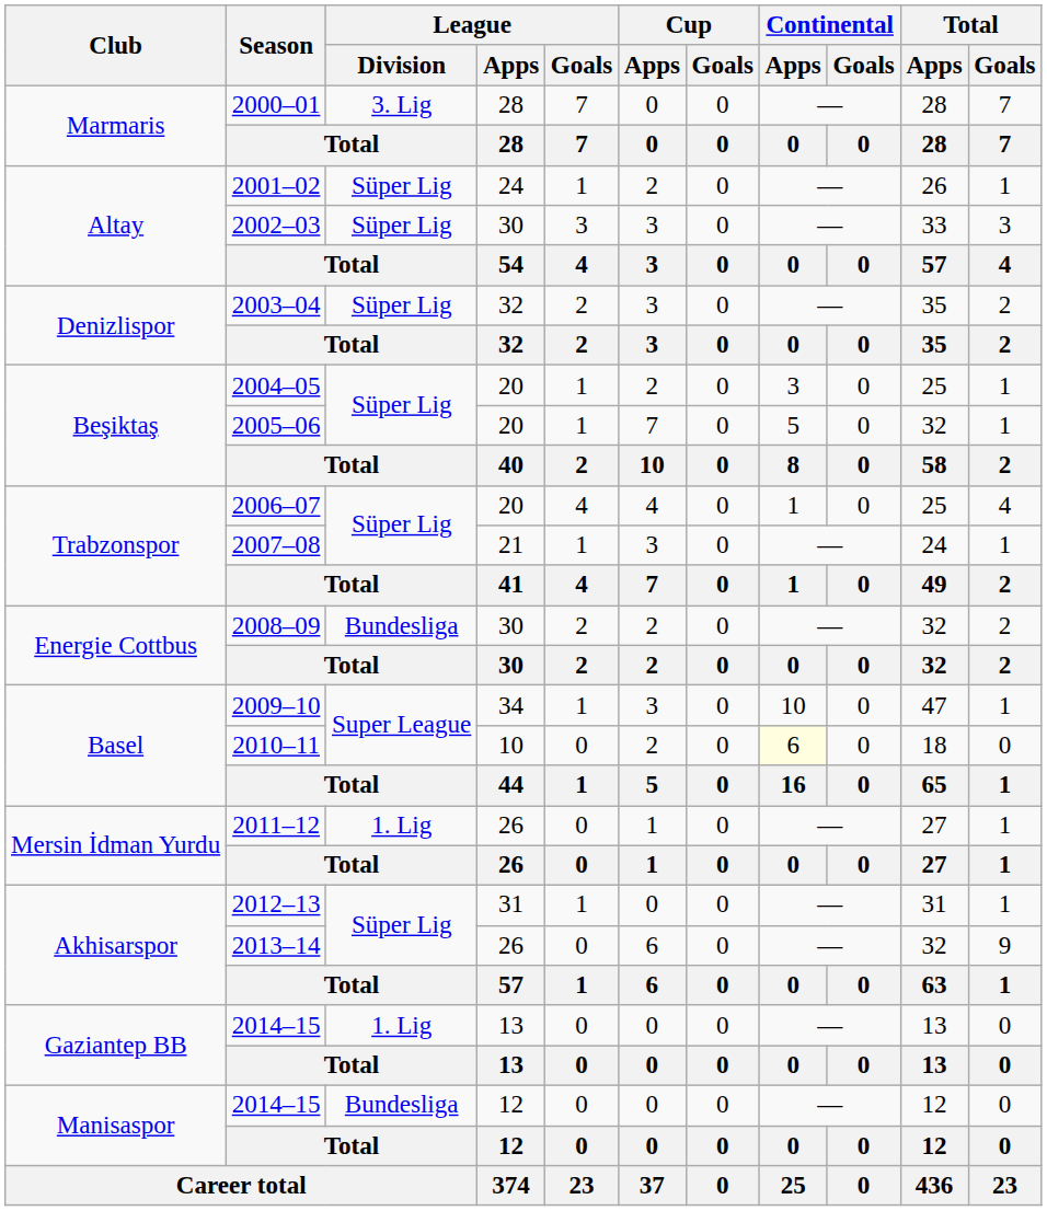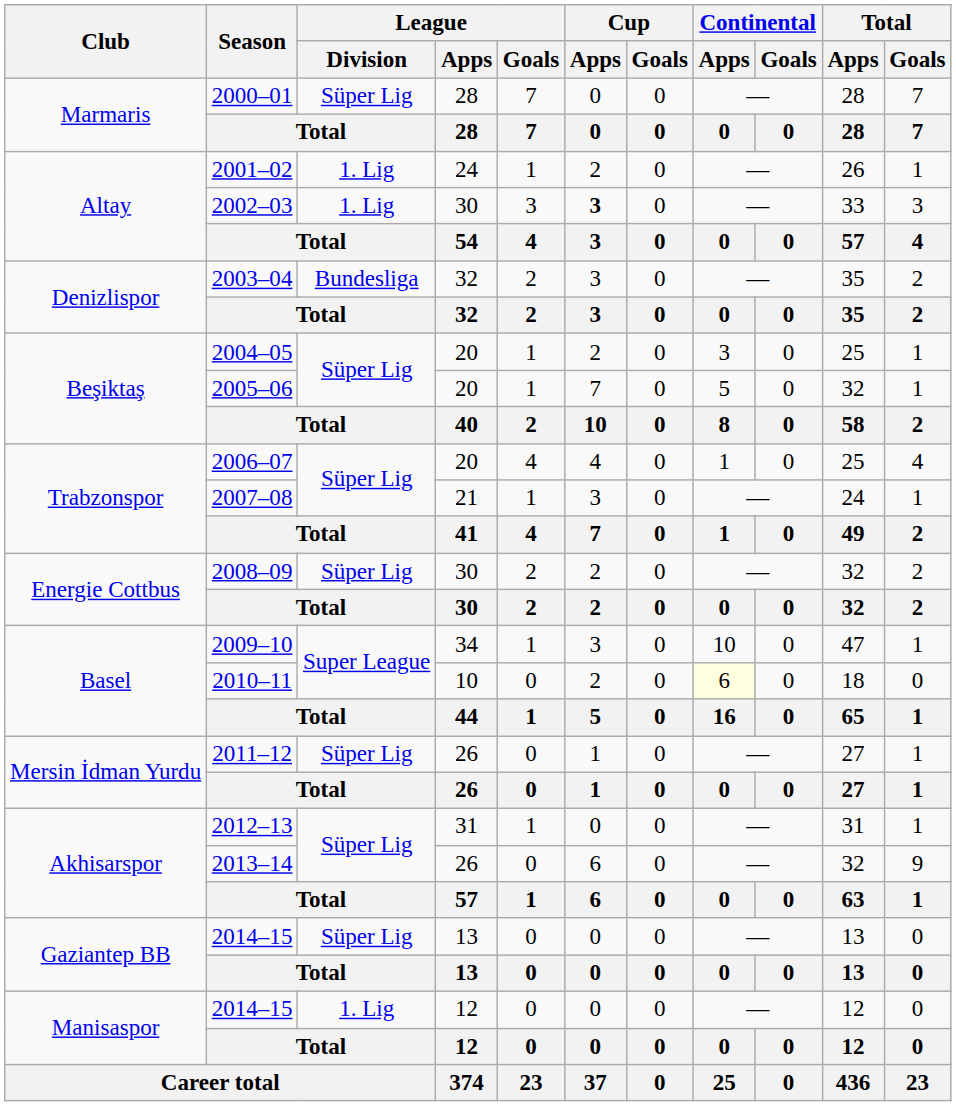2000–01 | League / Division: 3. Lig -> Süper Lig
2001–02 | League / Division: Süper Lig -> 1. Lig
2002–03 | League / Division: Süper Lig -> 1. Lig
2002–03 | Cup / Apps: normal -> bold
2003–04 | League / Division: Süper Lig -> Bundesliga
2008–09 | League / Division: Bundesliga -> Süper Lig
2011–12 | League / Division: 1. Lig -> Süper Lig
2014–15 / 13 | League / Division: 1. Lig -> Süper Lig
2014–15 / 12 | League / Division: Bundesliga -> 1. Lig
